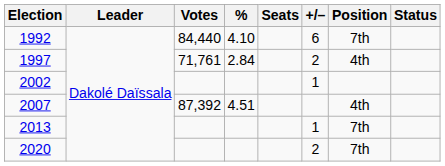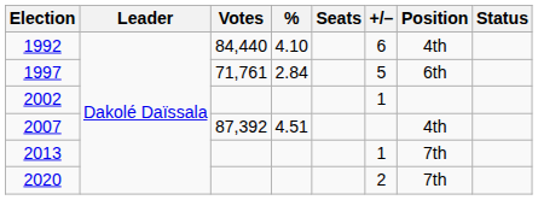1992 | Position: 7th -> 4th
1997 | +/–: 2 -> 5
1997 | Position: 4th -> 6th
